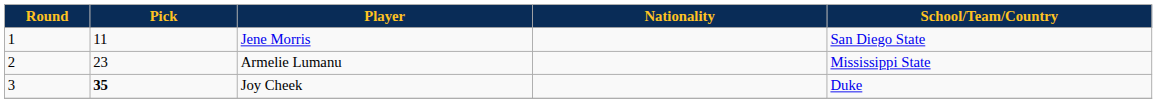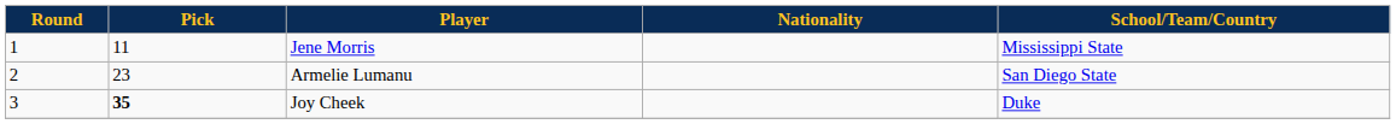Jene Morris | School/Team/Country: San Diego State -> Mississippi State
Armelie Lumanu | School/Team/Country: Mississippi State -> San Diego State
